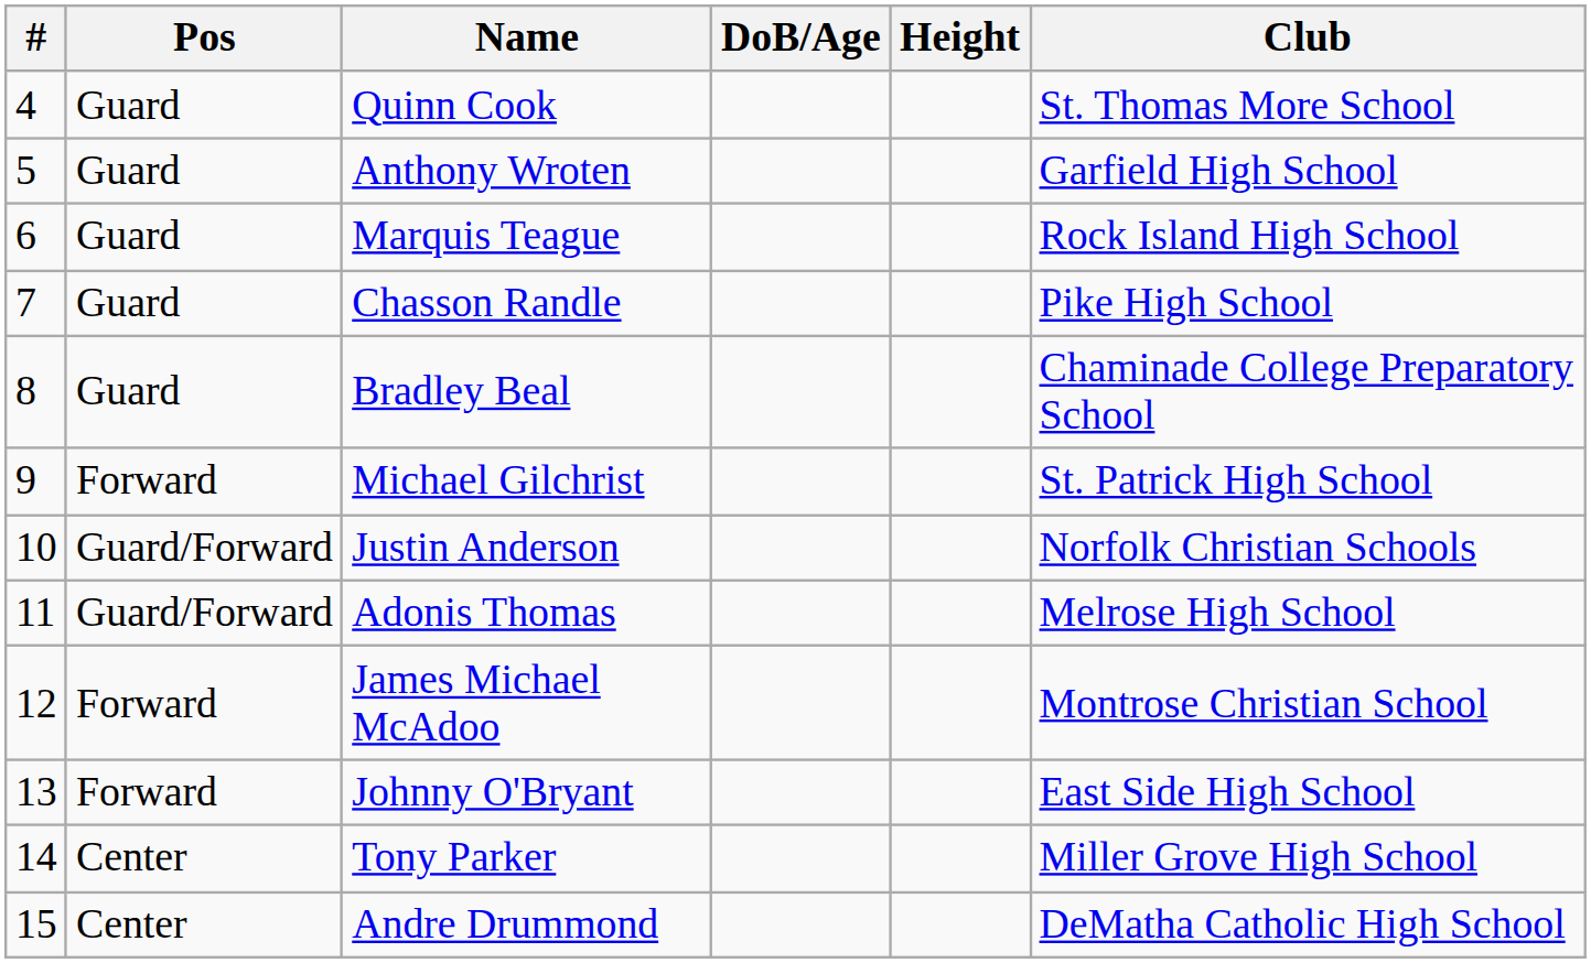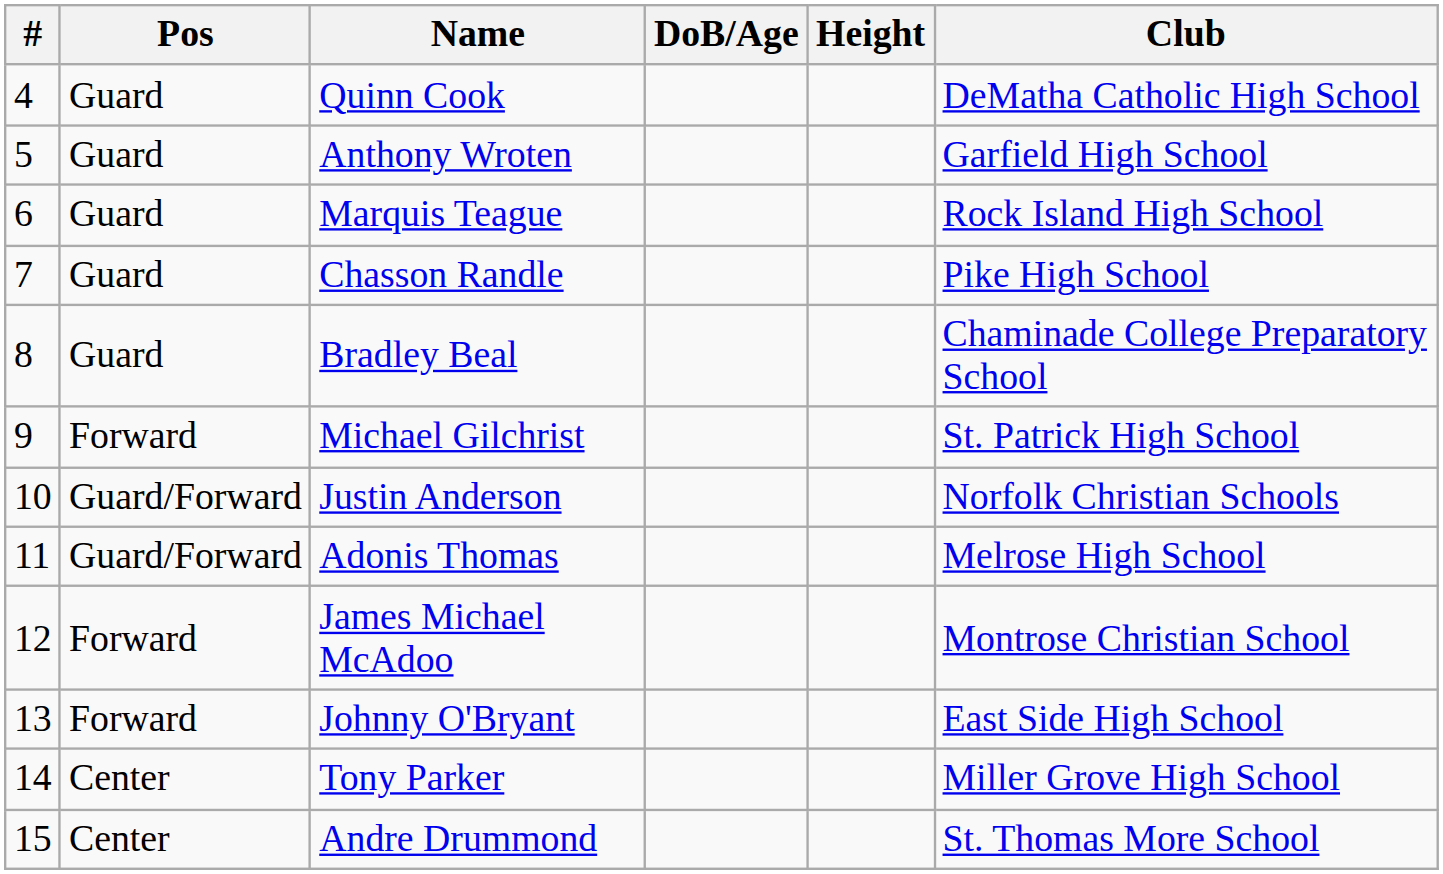Quinn Cook | Club: St. Thomas More School -> DeMatha Catholic High School
Andre Drummond | Club: DeMatha Catholic High School -> St. Thomas More School
